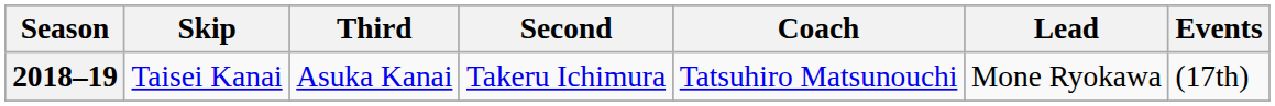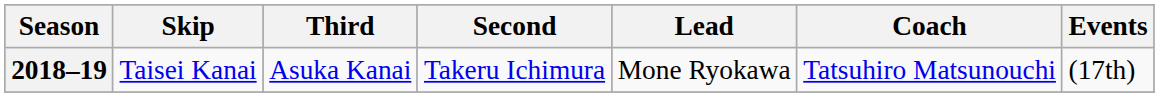columns swapped: Lead <-> Coach
